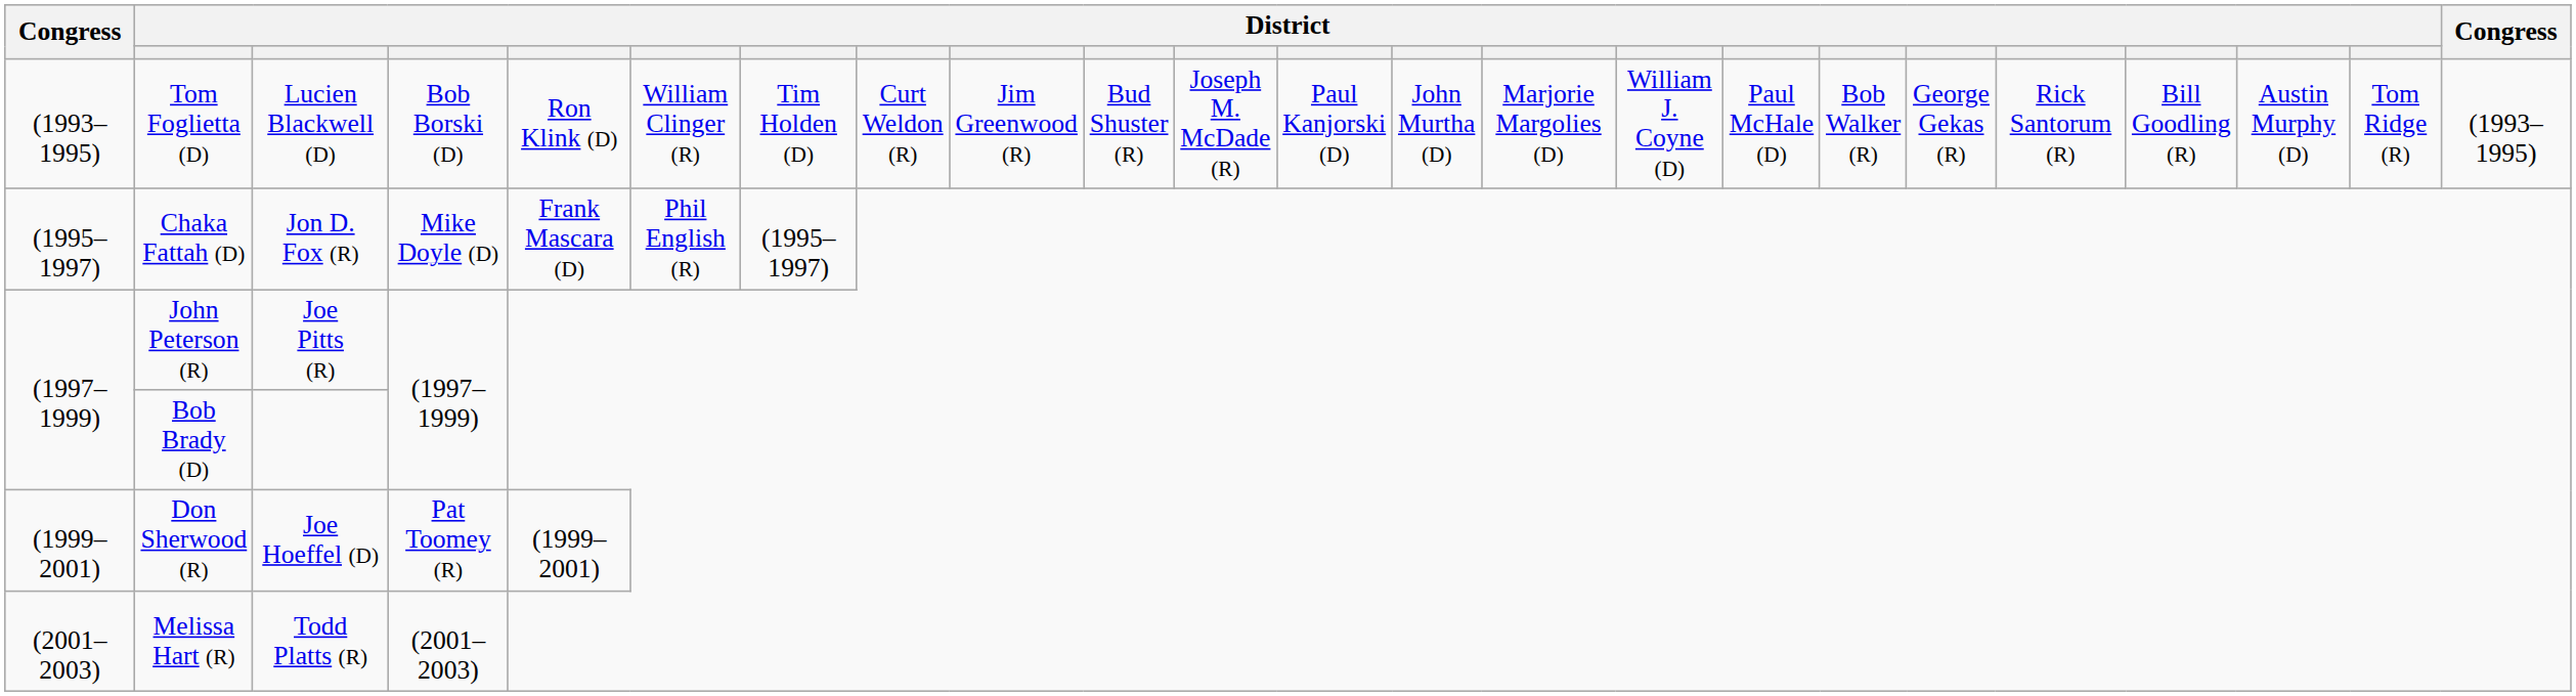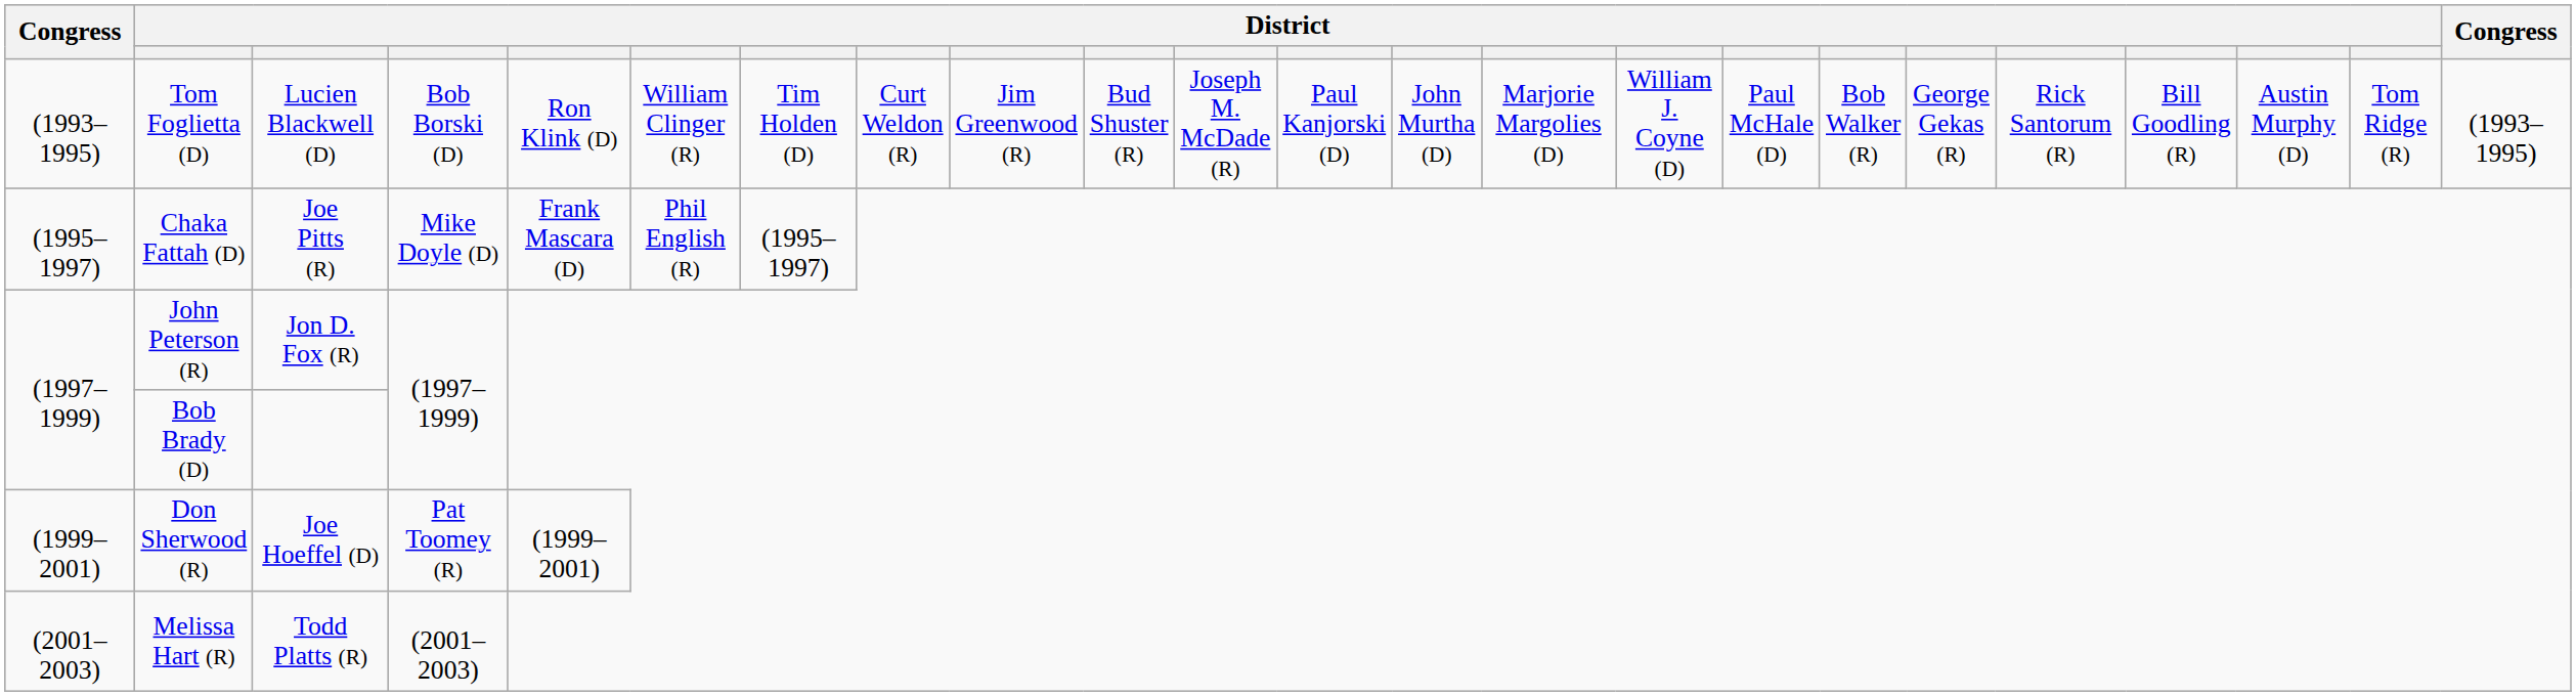Chaka Fattah (D) | column 3: Jon D. Fox (R) -> Joe Pitts (R)
John Peterson (R) | column 3: Joe Pitts (R) -> Jon D. Fox (R)
